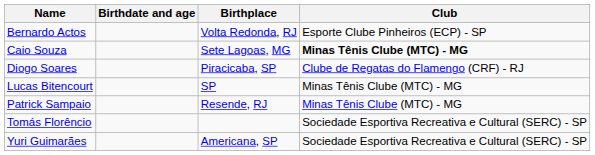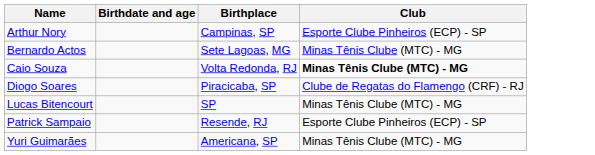+ row: Arthur Nory | Campinas, SP | Esporte Clube Pinheiros (ECP) - SP
Bernardo Actos | Birthplace: Volta Redonda, RJ -> Sete Lagoas, MG
Bernardo Actos | Club: Esporte Clube Pinheiros (ECP) - SP -> Minas Tênis Clube (MTC) - MG
Caio Souza | Birthplace: Sete Lagoas, MG -> Volta Redonda, RJ
Patrick Sampaio | Club: Minas Tênis Clube (MTC) - MG -> Esporte Clube Pinheiros (ECP) - SP
- row: Tomás Florêncio | Sociedade Esportiva Recreativa e Cultural (SERC) - SP
Yuri Guimarães | Club: Sociedade Esportiva Recreativa e Cultural (SERC) - SP -> Minas Tênis Clube (MTC) - MG
